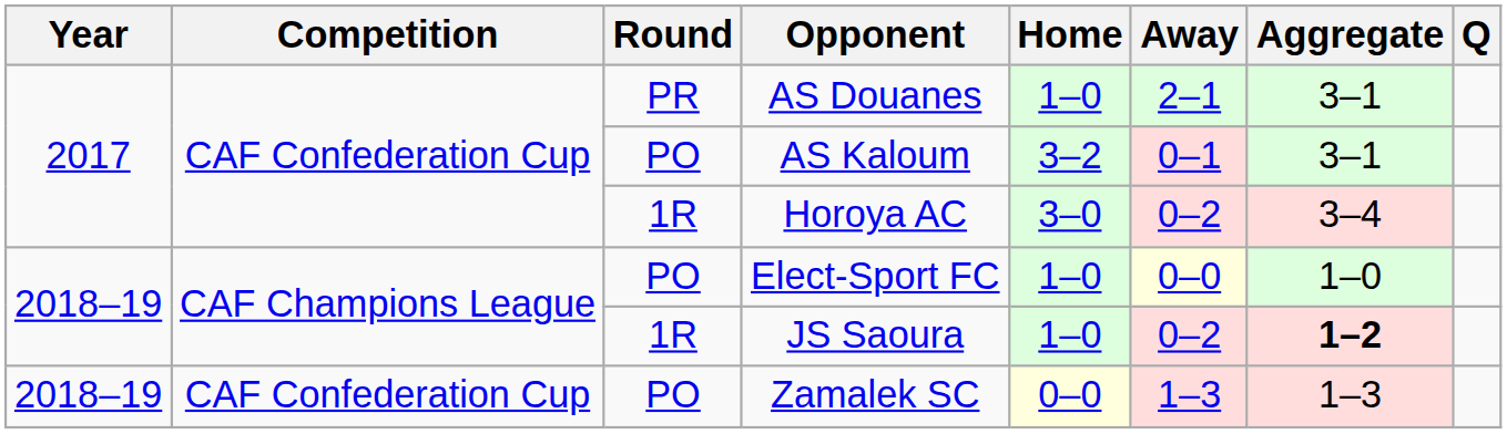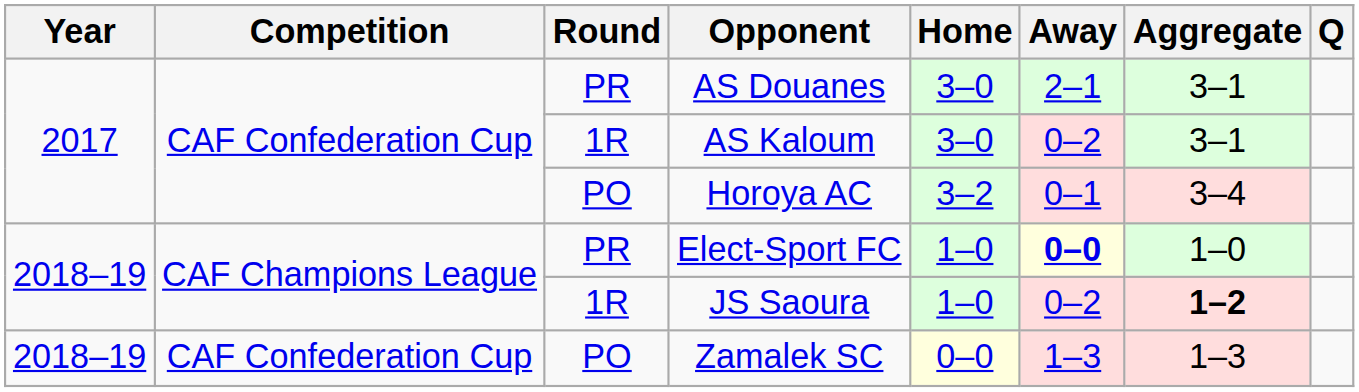AS Douanes | Home: 1–0 -> 3–0
AS Kaloum | Round: PO -> 1R
AS Kaloum | Home: 3–2 -> 3–0
AS Kaloum | Away: 0–1 -> 0–2
Horoya AC | Round: 1R -> PO
Horoya AC | Home: 3–0 -> 3–2
Horoya AC | Away: 0–2 -> 0–1
Elect-Sport FC | Round: PO -> PR
Elect-Sport FC | Away: normal -> bold
